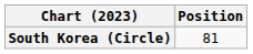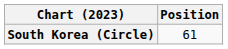South Korea (Circle) | Position: 81 -> 61
